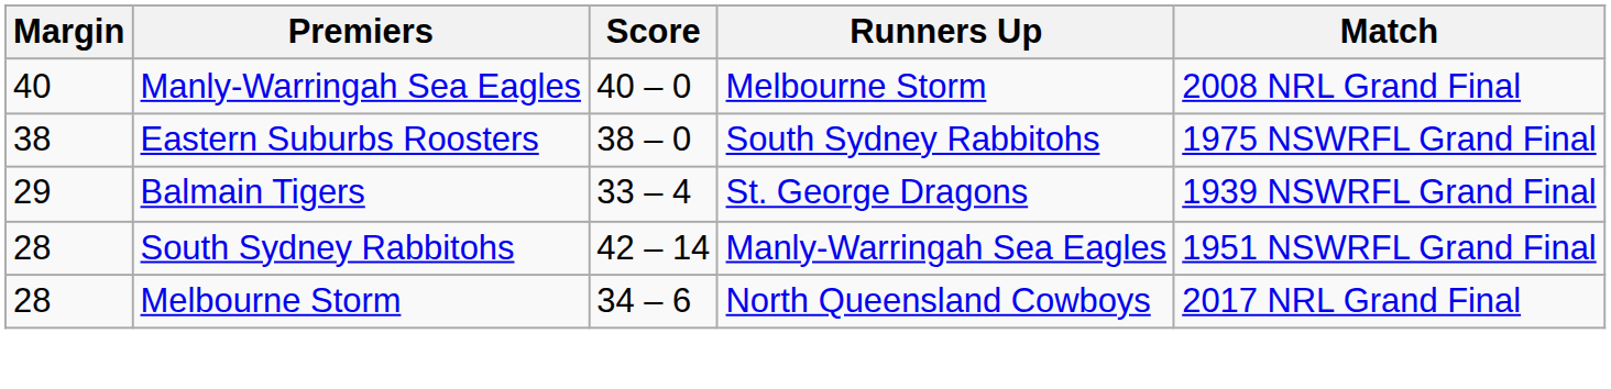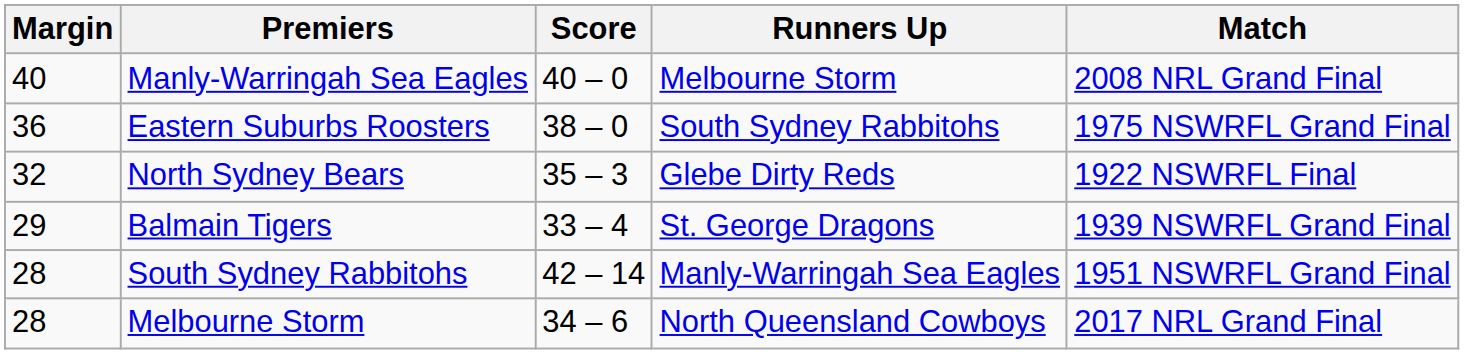Eastern Suburbs Roosters | Margin: 38 -> 36
+ row: 32 | North Sydney Bears | 35 – 3 | Glebe Dirty Reds | 1922 NSWRFL Final
